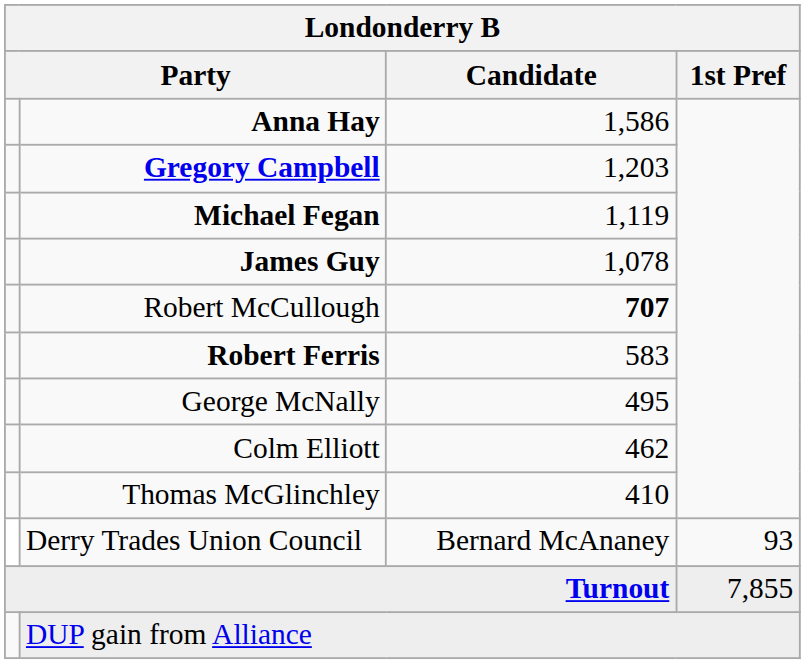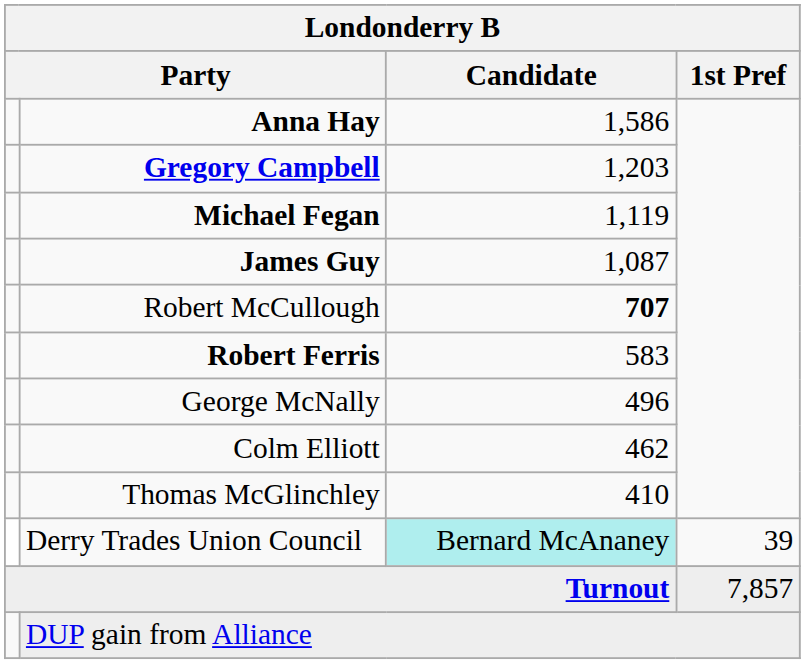James Guy | Candidate: 1,078 -> 1,087
George McNally | Candidate: 495 -> 496
Derry Trades Union Council | Candidate: no background -> paleturquoise background
Derry Trades Union Council | 1st Pref: 93 -> 39
Turnout | 1st Pref: 7,855 -> 7,857
